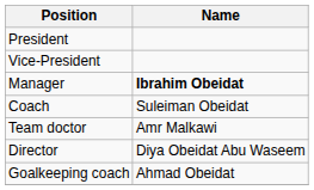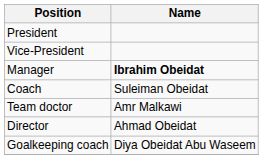Director | Name: Diya Obeidat Abu Waseem -> Ahmad Obeidat
Goalkeeping coach | Name: Ahmad Obeidat -> Diya Obeidat Abu Waseem
